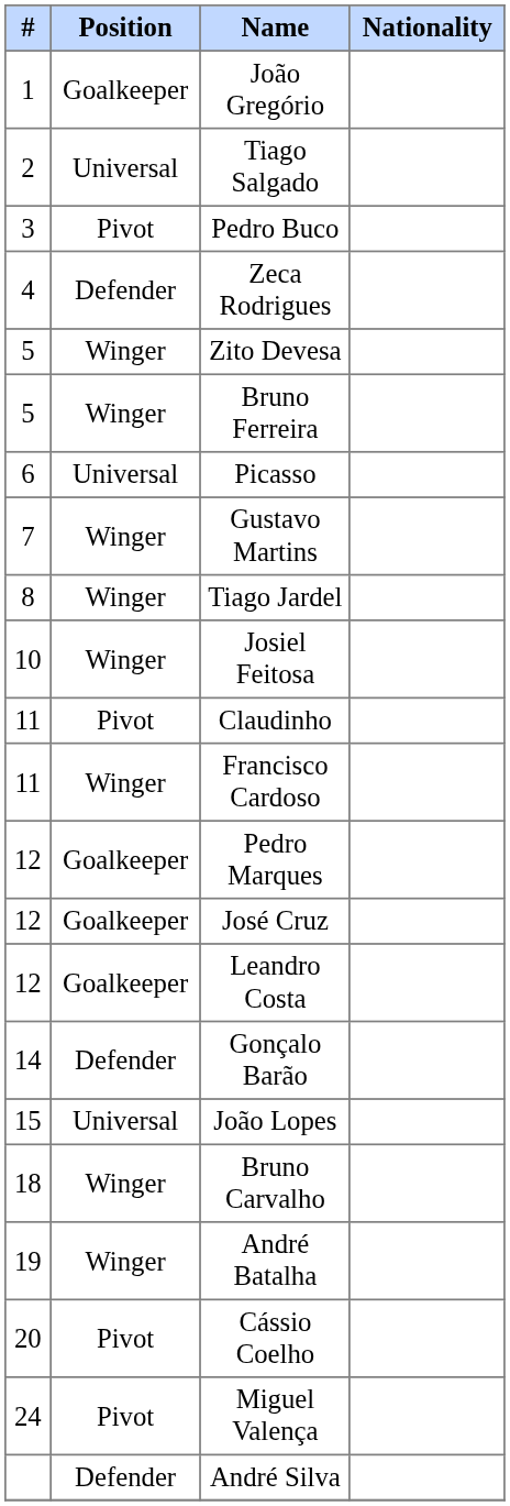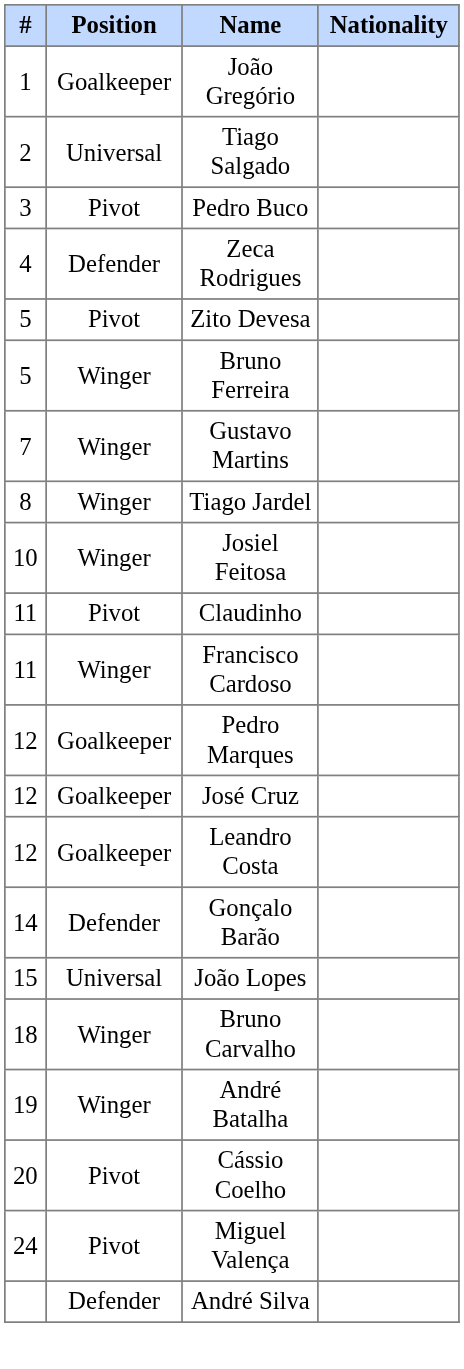Zito Devesa | Position: Winger -> Pivot
- row: 6 | Universal | Picasso
